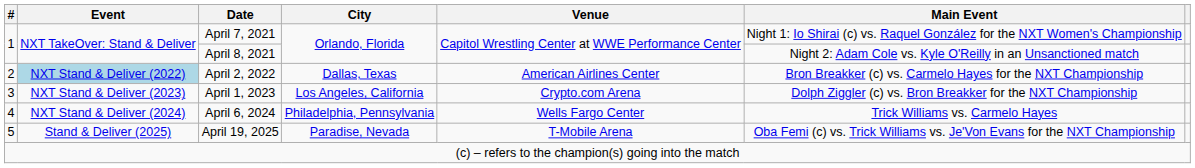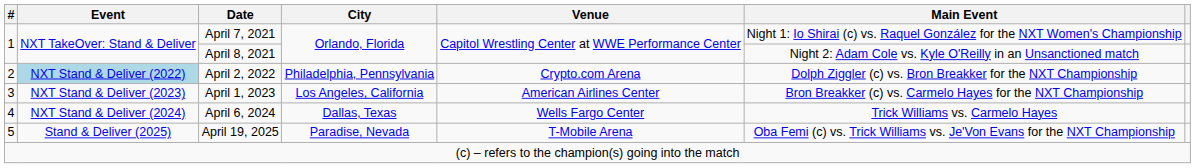April 2, 2022 | City: Dallas, Texas -> Philadelphia, Pennsylvania
April 2, 2022 | Venue: American Airlines Center -> Crypto.com Arena
April 2, 2022 | Main Event: Bron Breakker (c) vs. Carmelo Hayes for the NXT Championship -> Dolph Ziggler (c) vs. Bron Breakker for the NXT Championship
April 1, 2023 | Venue: Crypto.com Arena -> American Airlines Center
April 1, 2023 | Main Event: Dolph Ziggler (c) vs. Bron Breakker for the NXT Championship -> Bron Breakker (c) vs. Carmelo Hayes for the NXT Championship
April 6, 2024 | City: Philadelphia, Pennsylvania -> Dallas, Texas
